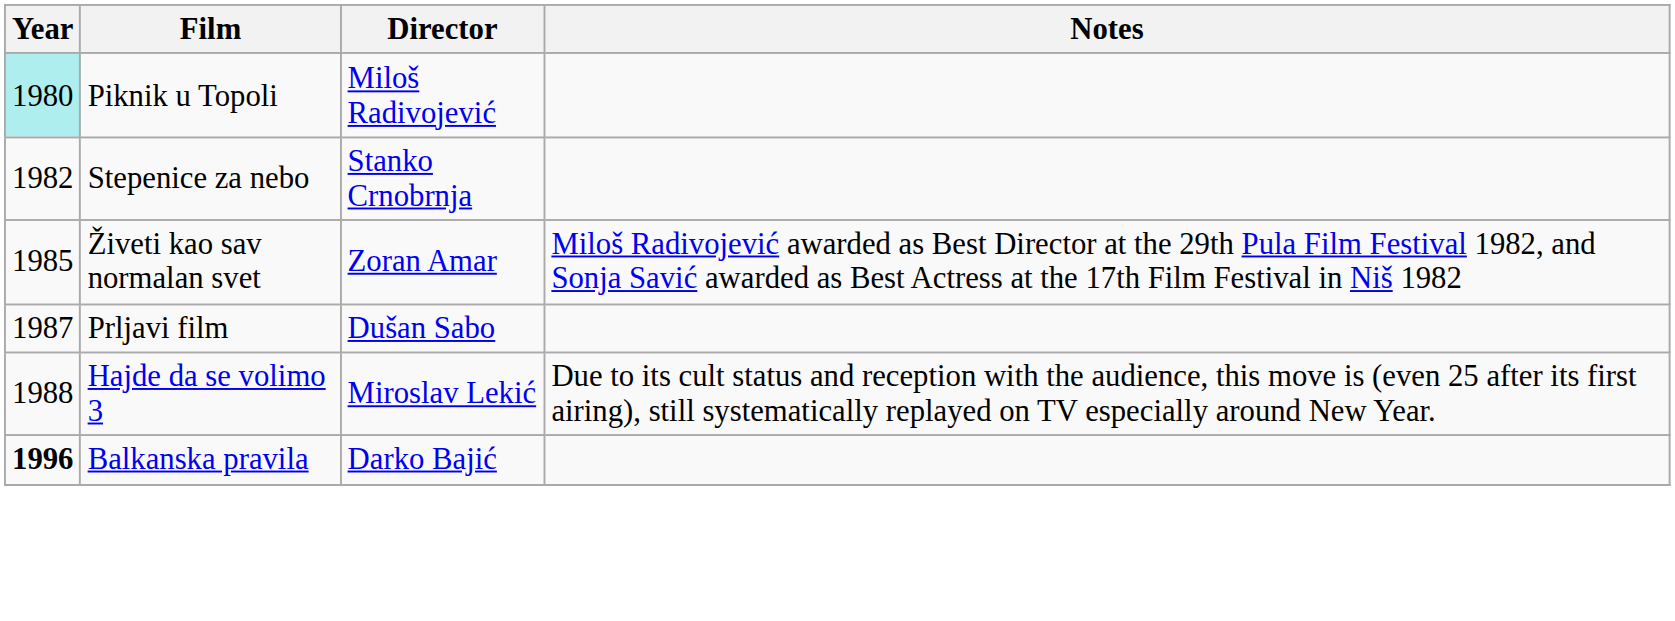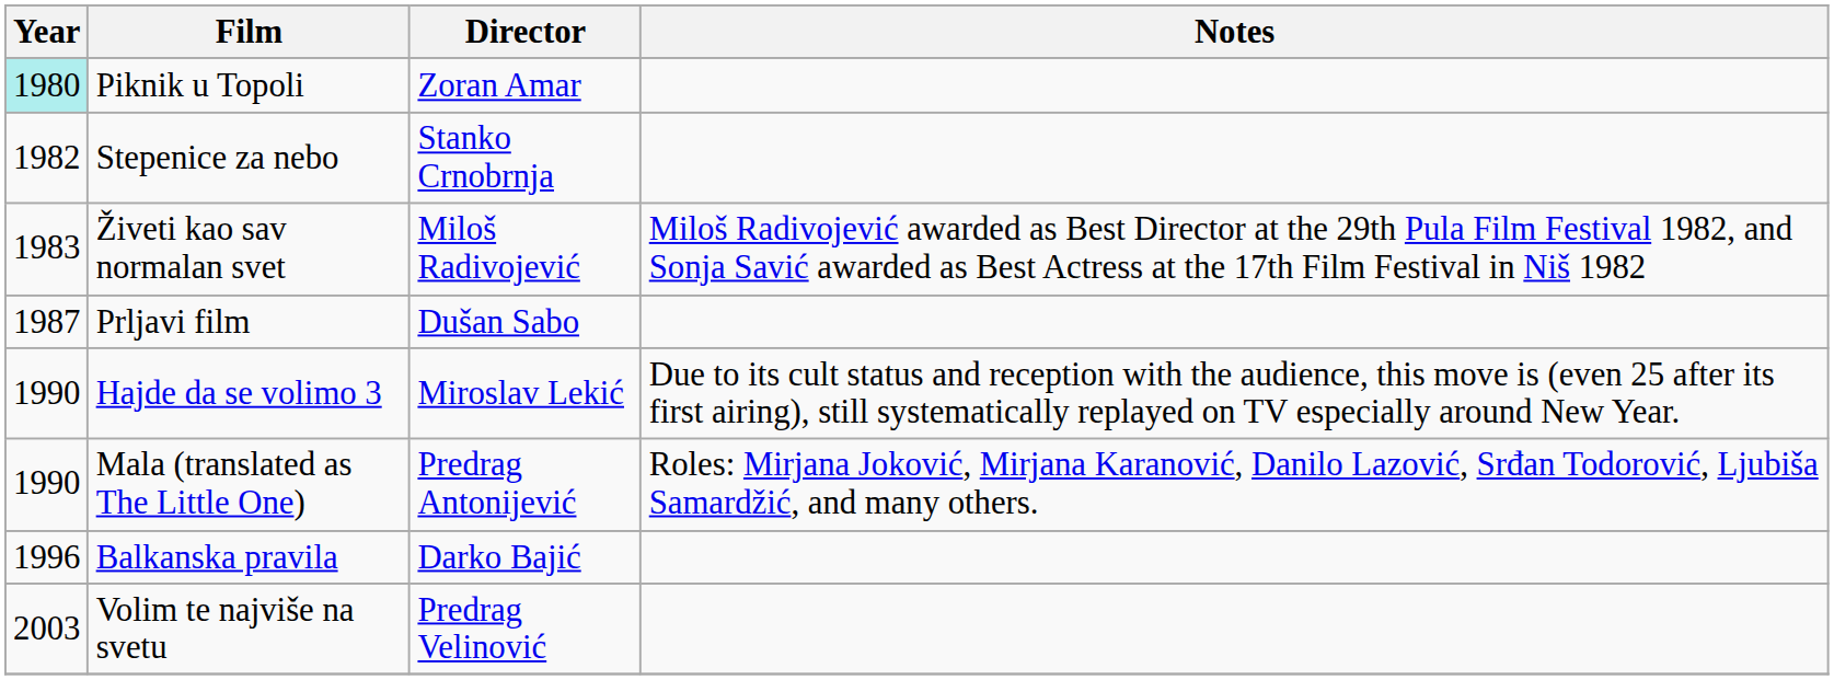Piknik u Topoli | Director: Miloš Radivojević -> Zoran Amar
Živeti kao sav normalan svet | Year: 1985 -> 1983
Živeti kao sav normalan svet | Director: Zoran Amar -> Miloš Radivojević
Hajde da se volimo 3 | Year: 1988 -> 1990
+ row: 1990 | Mala (translated as The Little One) | Predrag Antonijević | Roles: Mirjana Joković, Mirjana Karanović, Danilo Lazović, Srđan Todorović, Ljubiša Samardžić, and many others.
Balkanska pravila | Year: bold -> normal
+ row: 2003 | Volim te najviše na svetu | Predrag Velinović
